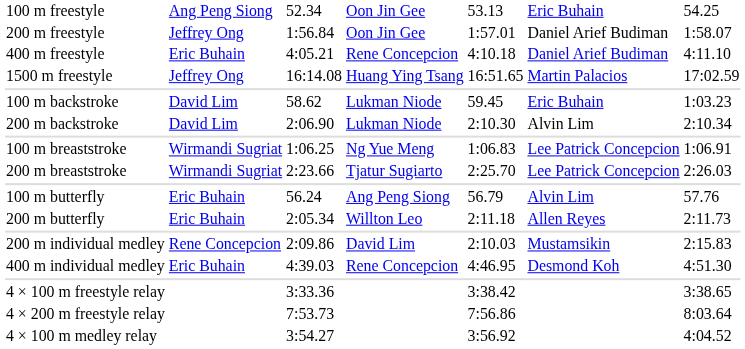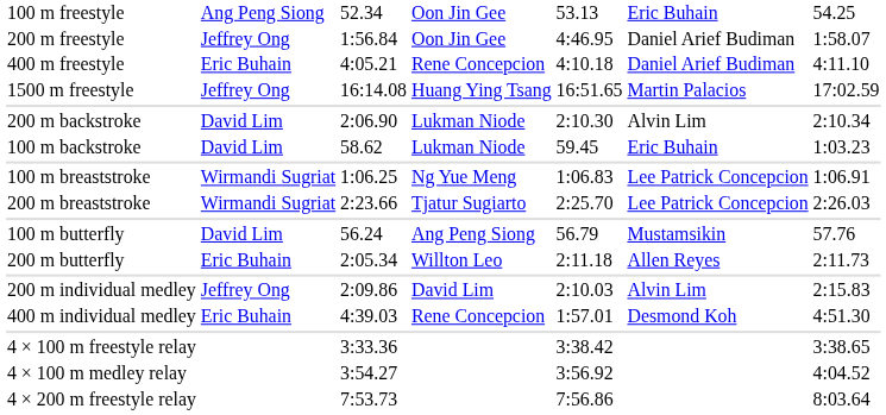200 m freestyle | column 5: 1:57.01 -> 4:46.95
rows swapped: 100 m backstroke <-> 200 m backstroke
100 m butterfly | column 2: Eric Buhain -> David Lim
100 m butterfly | column 6: Alvin Lim -> Mustamsikin
200 m individual medley | column 2: Rene Concepcion -> Jeffrey Ong
200 m individual medley | column 6: Mustamsikin -> Alvin Lim
400 m individual medley | column 5: 4:46.95 -> 1:57.01
rows swapped: 4 × 200 m freestyle relay <-> 4 × 100 m medley relay
